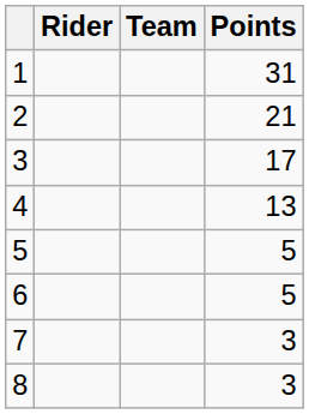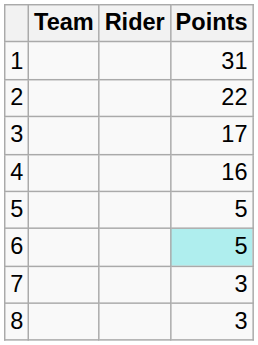columns swapped: Rider <-> Team
2 | Points: 21 -> 22
4 | Points: 13 -> 16
6 | Points: no background -> paleturquoise background
